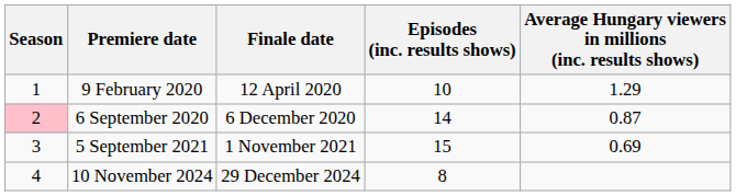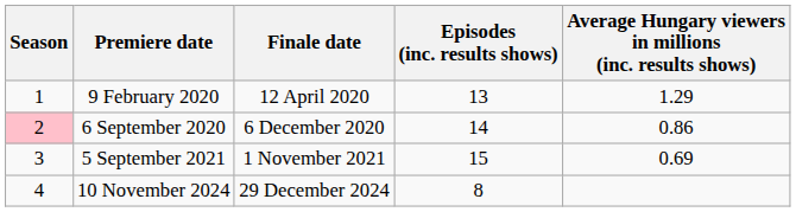9 February 2020 | Episodes (inc. results shows): 10 -> 13
6 September 2020 | Average Hungary viewers in millions (inc. results shows): 0.87 -> 0.86
